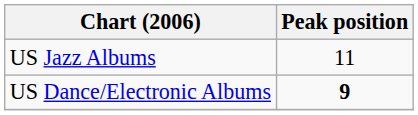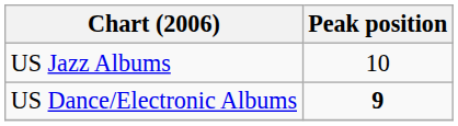US Jazz Albums | Peak position: 11 -> 10
